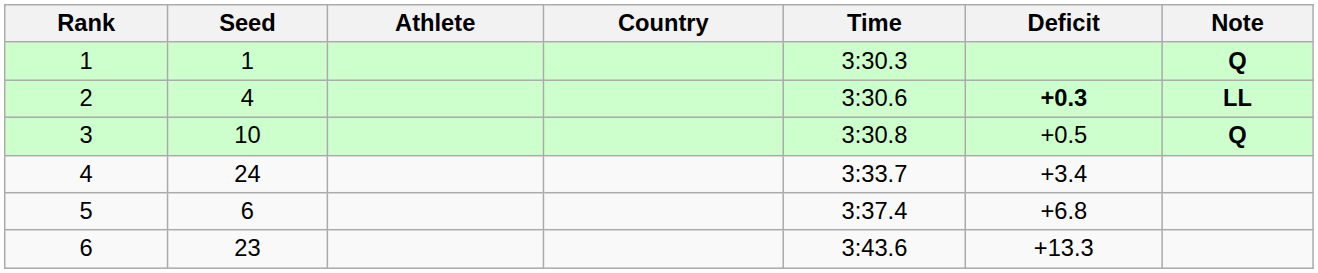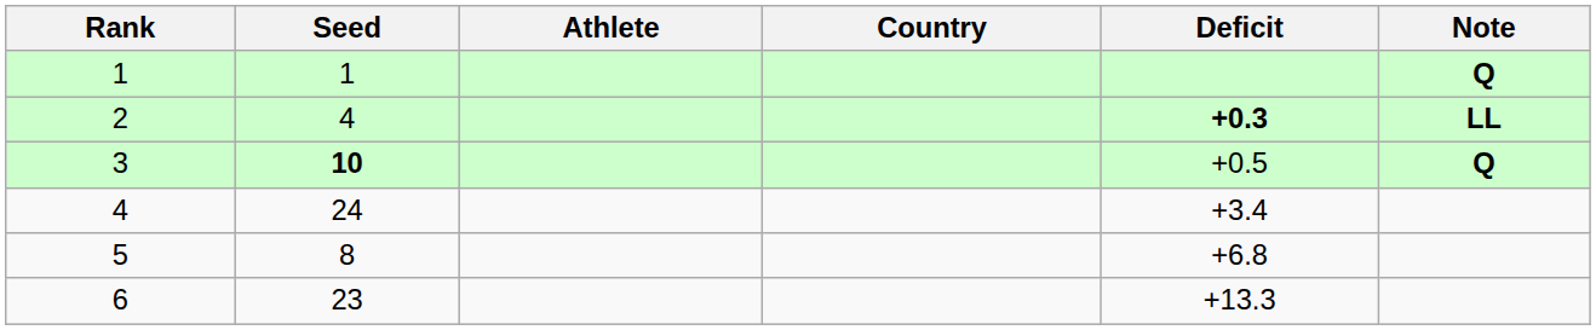- column: Time | 3:30.3 | 3:30.6 | 3:30.8 | 3:33.7 | 3:37.4 | 3:43.6
3 | Seed: normal -> bold
5 | Seed: 6 -> 8
